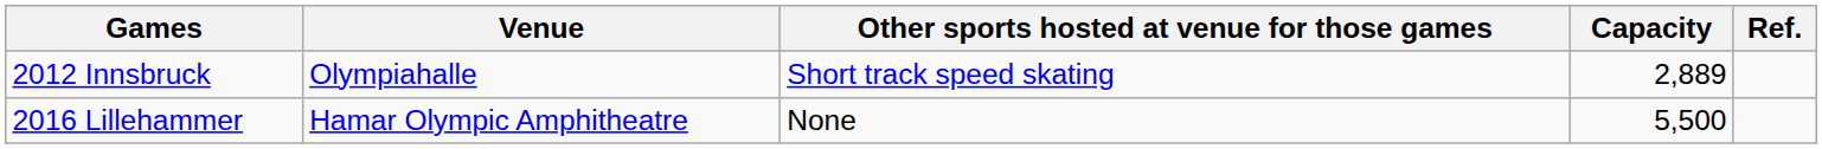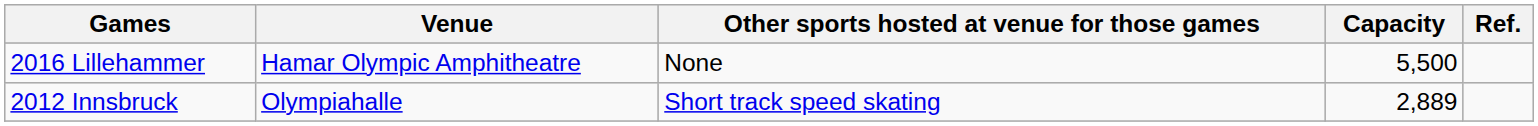rows swapped: 2012 Innsbruck <-> 2016 Lillehammer
